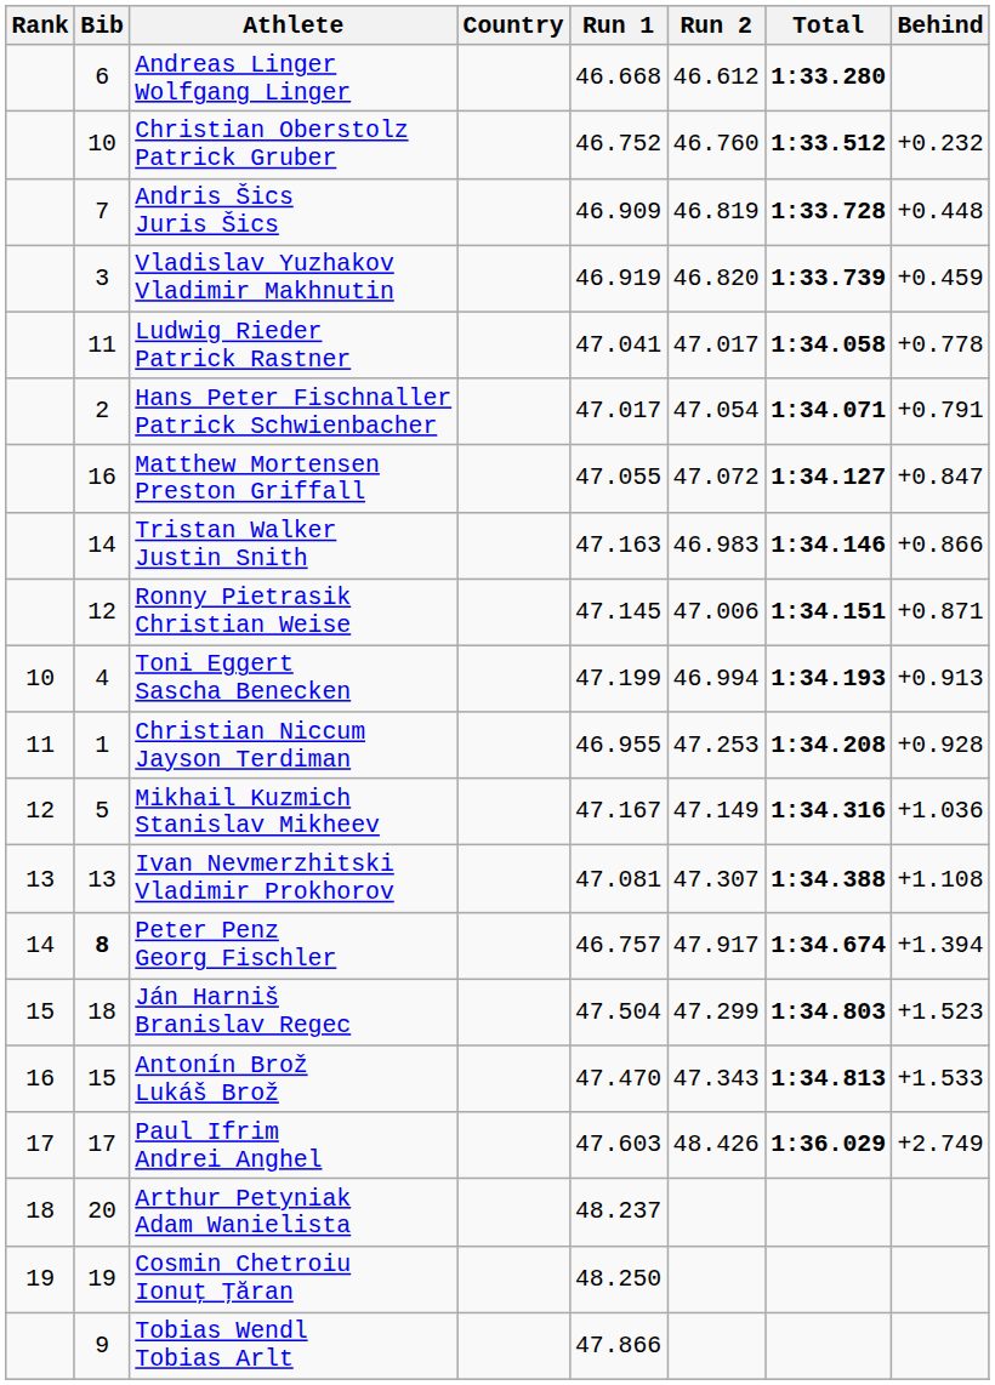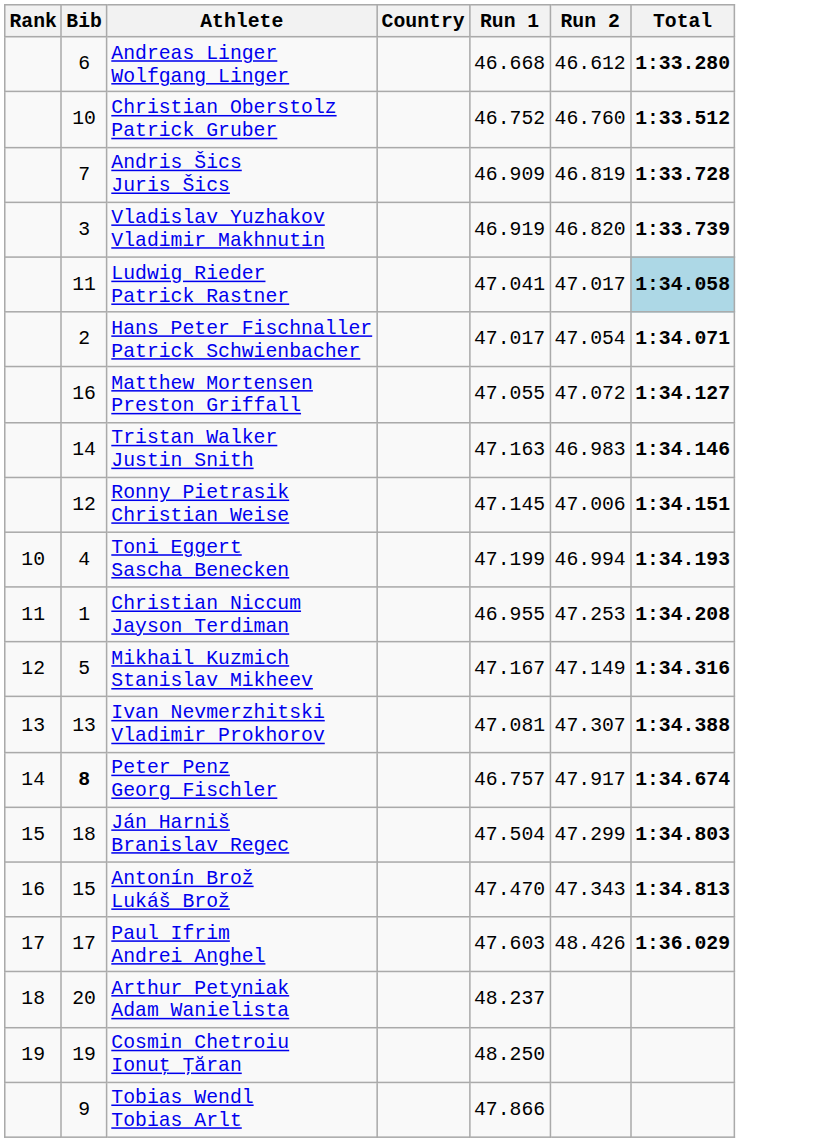- column: Behind | +0.232 | +0.448 | +0.459 | +0.778 | +0.791 | +0.847 | +0.866 | +0.871 | +0.913 | +0.928 | +1.036 | +1.108 | +1.394 | +1.523 | +1.533 | +2.749
Ludwig Rieder Patrick Rastner | Total: no background -> lightblue background
